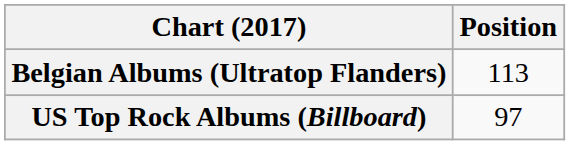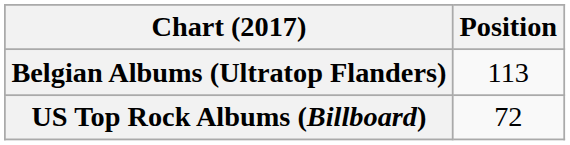US Top Rock Albums (Billboard) | Position: 97 -> 72
